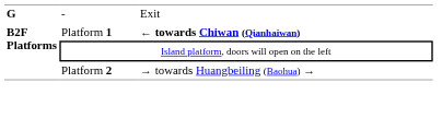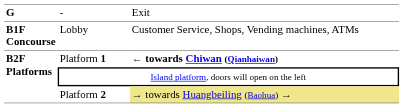+ row: B1F Concourse | Lobby | Customer Service, Shops, Vending machines, ATMs
Platform 2 | column 3: no background -> khaki background
